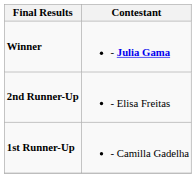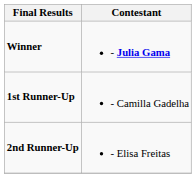rows swapped: 1st Runner-Up <-> 2nd Runner-Up
